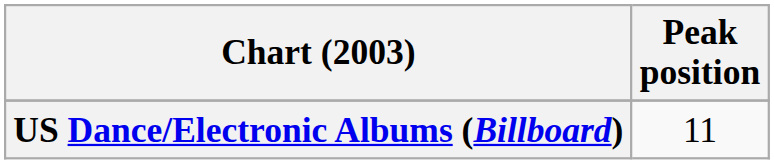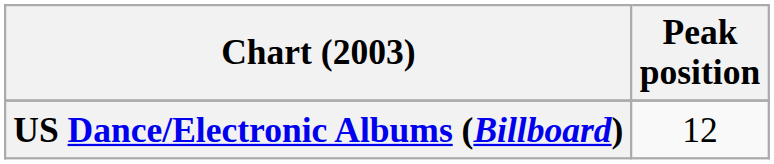US Dance/Electronic Albums (Billboard) | Peak position: 11 -> 12
